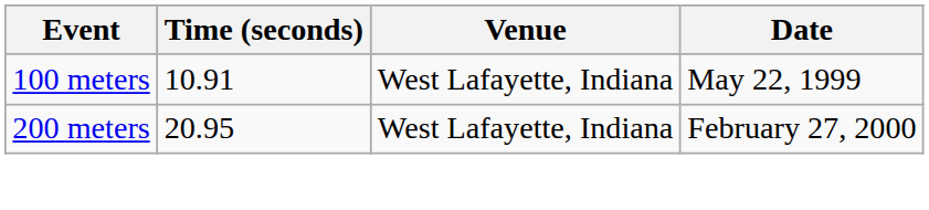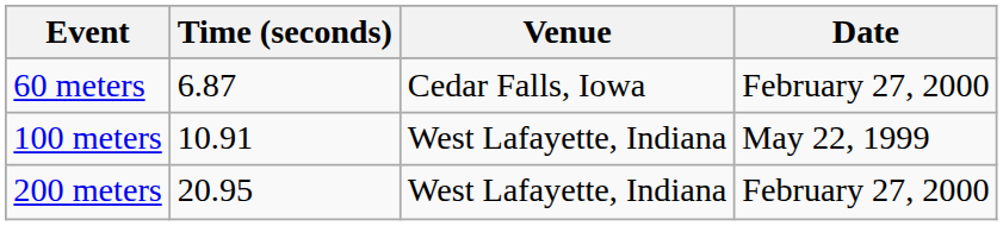+ row: 60 meters | 6.87 | Cedar Falls, Iowa | February 27, 2000
